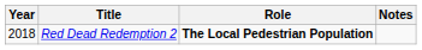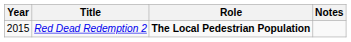Red Dead Redemption 2 | Year: 2018 -> 2015
